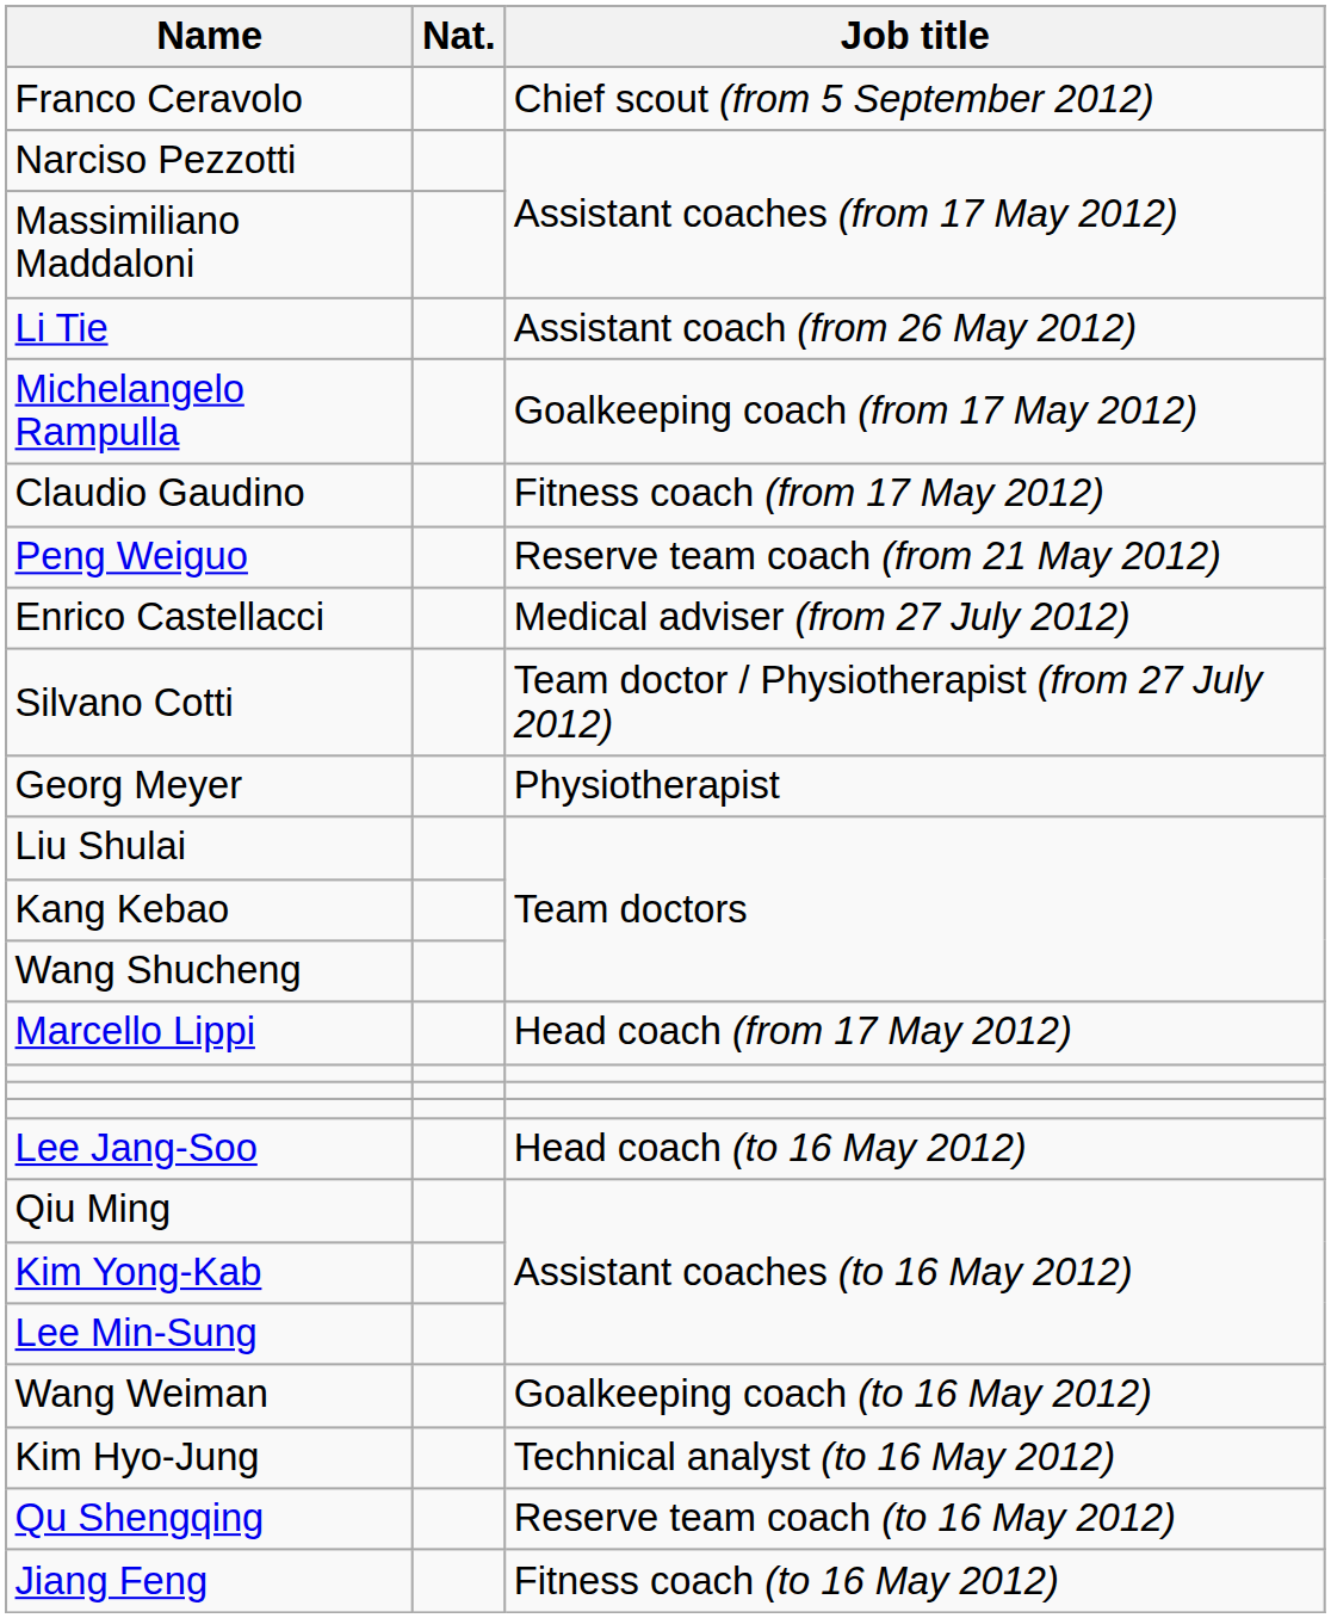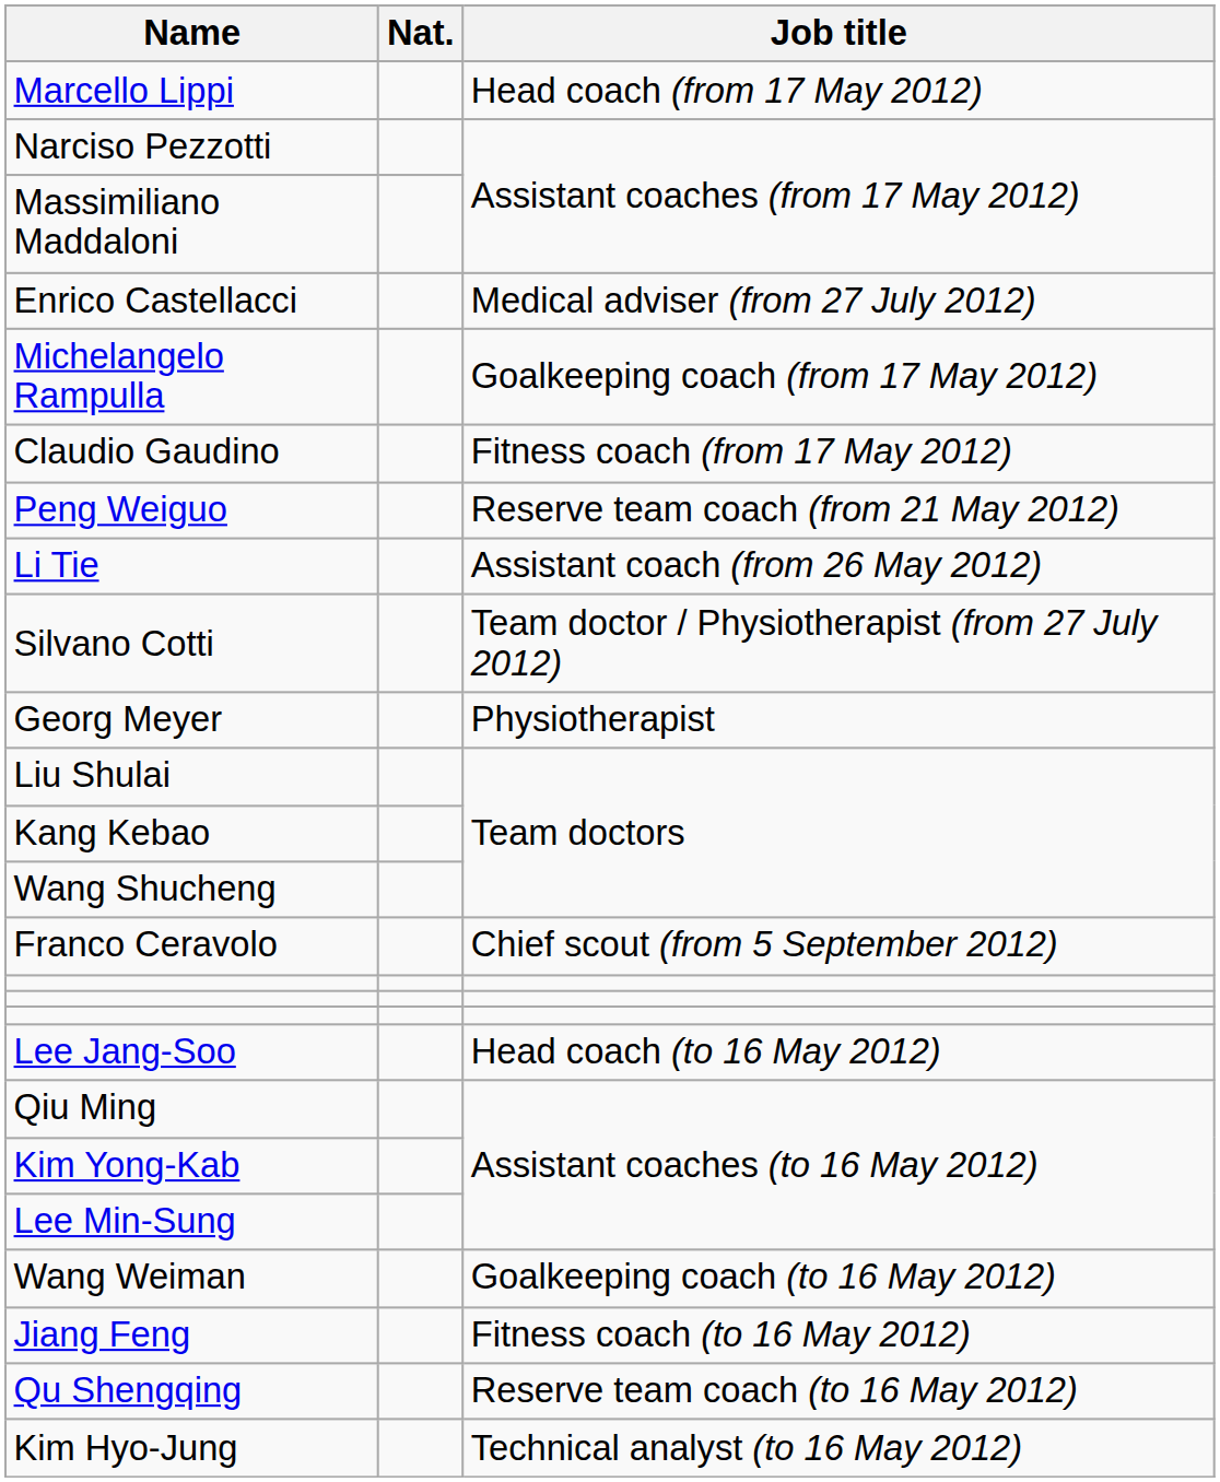rows swapped: Marcello Lippi <-> Franco Ceravolo
rows swapped: Li Tie <-> Enrico Castellacci
rows swapped: Jiang Feng <-> Kim Hyo-Jung
